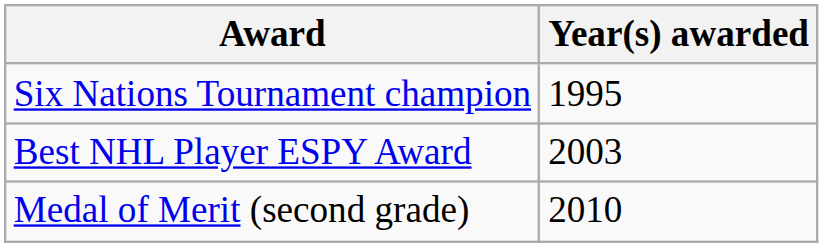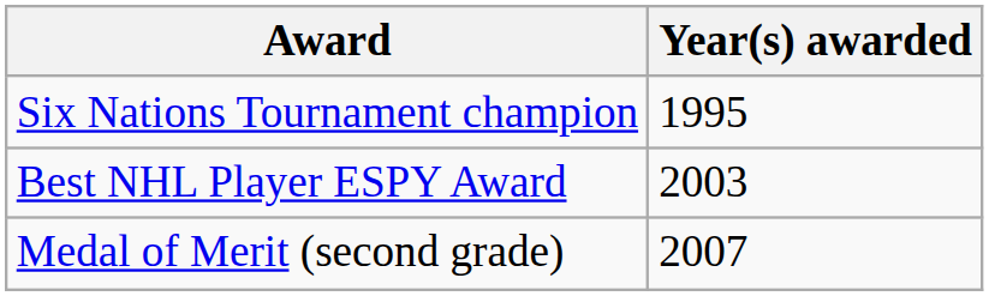Medal of Merit (second grade) | Year(s) awarded: 2010 -> 2007
